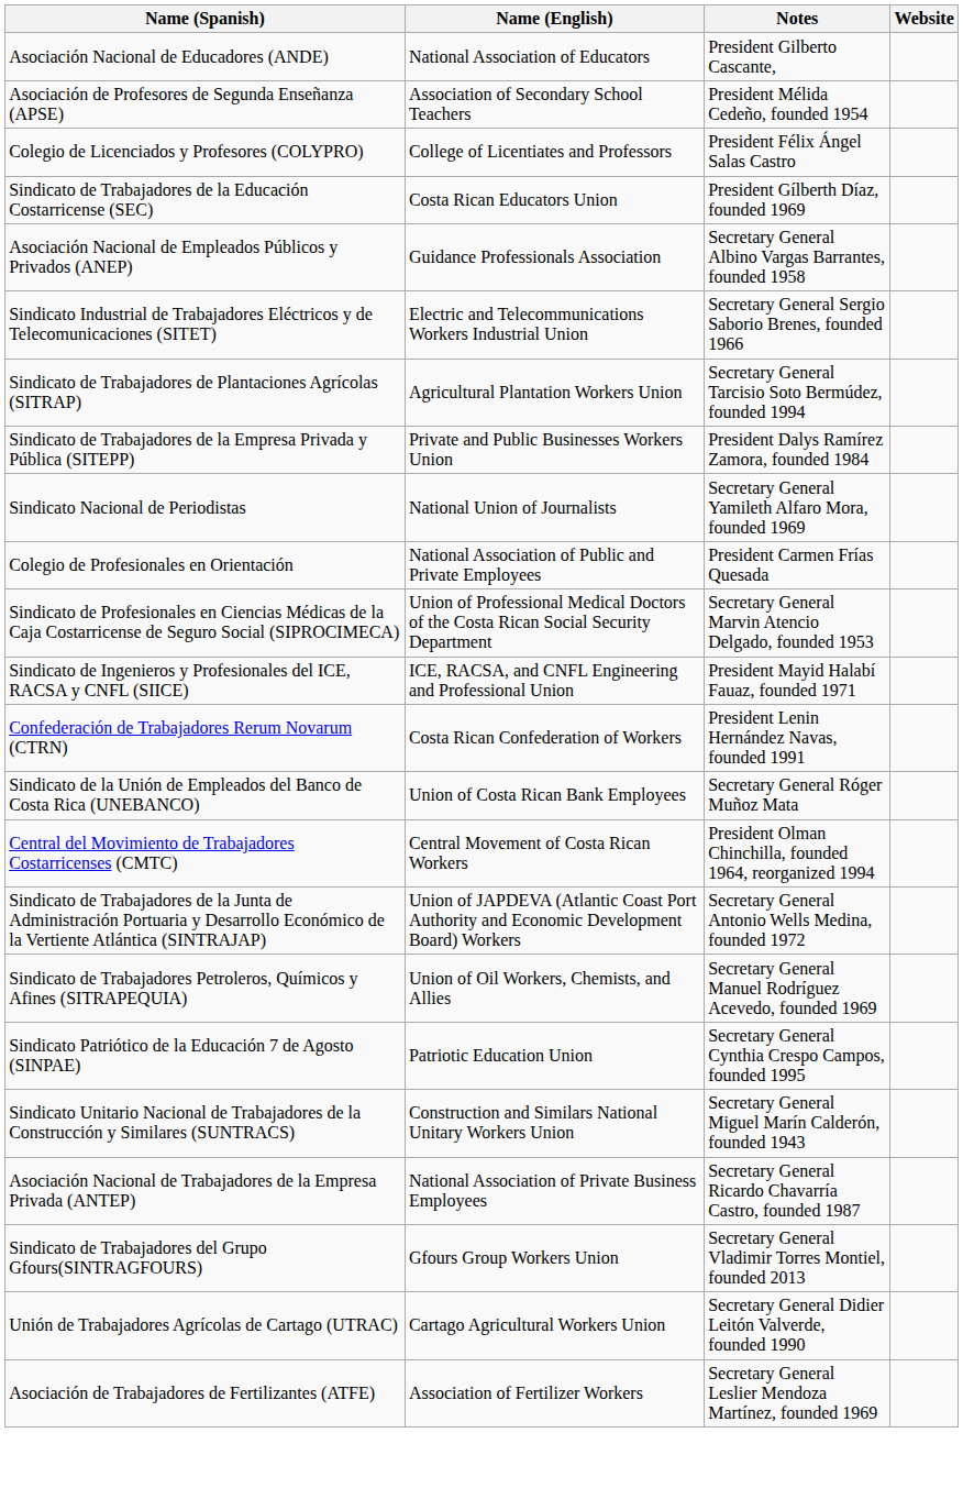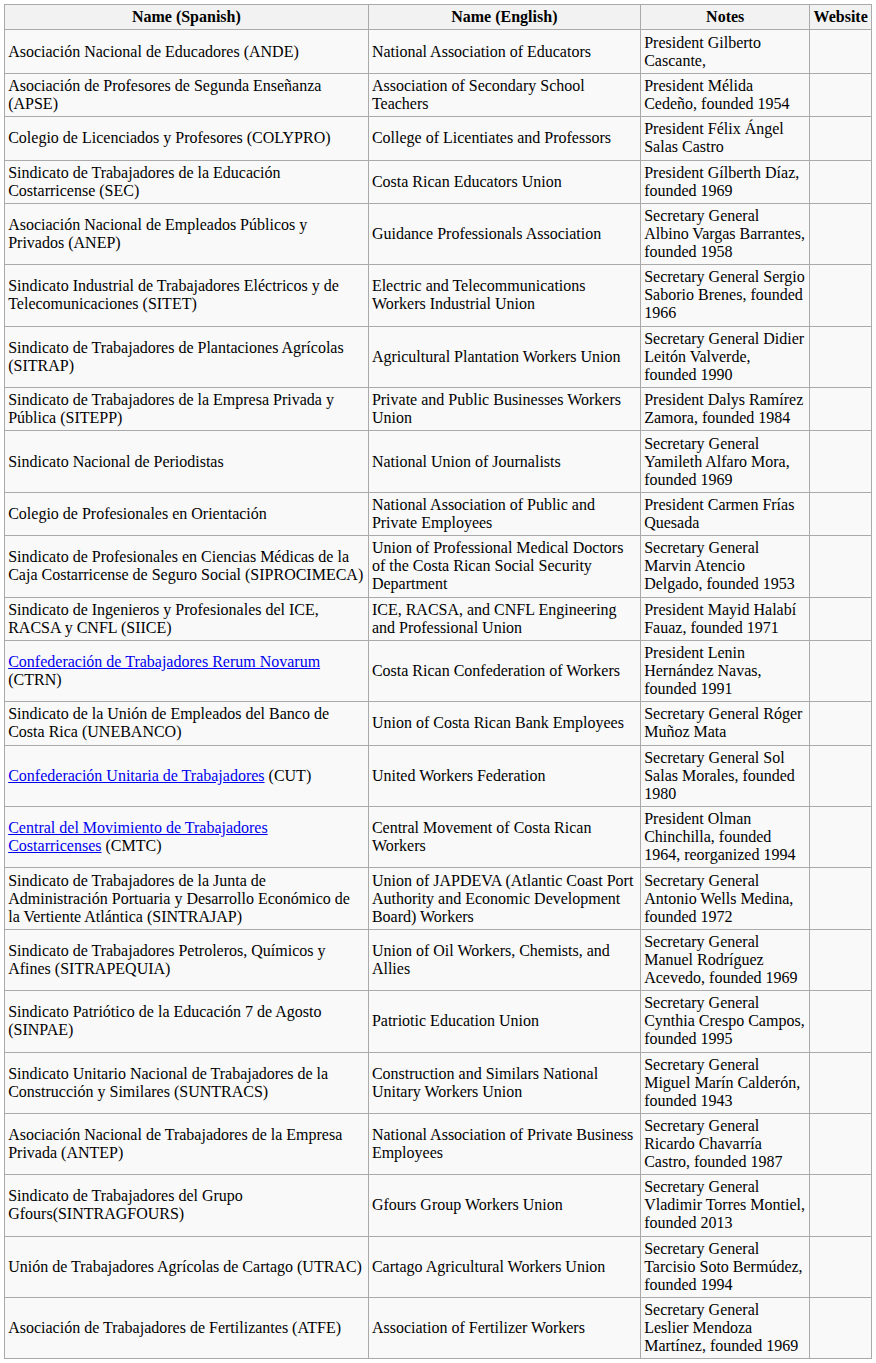Sindicato de Trabajadores de Plantaciones Agrícolas (SITRAP) | Notes: Secretary General Tarcisio Soto Bermúdez, founded 1994 -> Secretary General Didier Leitón Valverde, founded 1990
+ row: Confederación Unitaria de Trabajadores (CUT) | United Workers Federation | Secretary General Sol Salas Morales, founded 1980
Unión de Trabajadores Agrícolas de Cartago (UTRAC) | Notes: Secretary General Didier Leitón Valverde, founded 1990 -> Secretary General Tarcisio Soto Bermúdez, founded 1994
